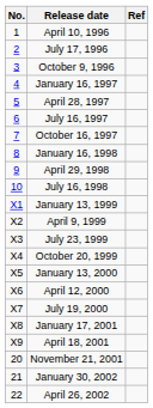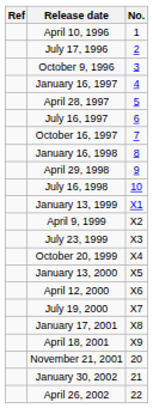columns swapped: No. <-> Ref
